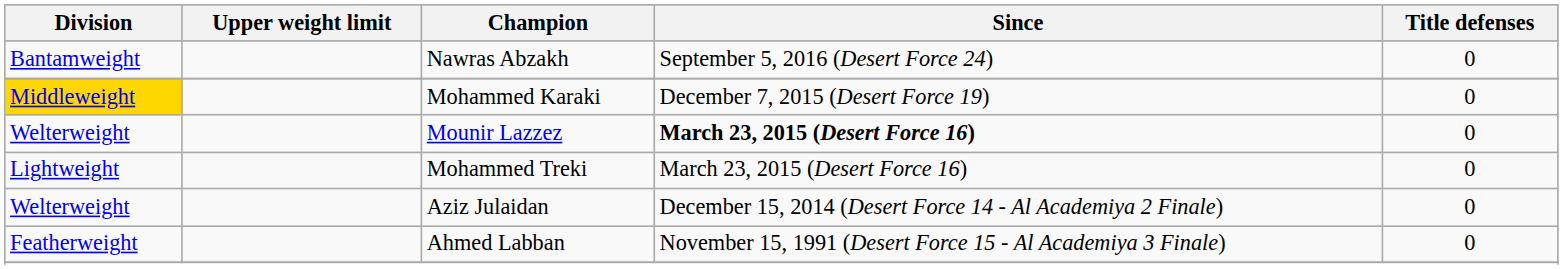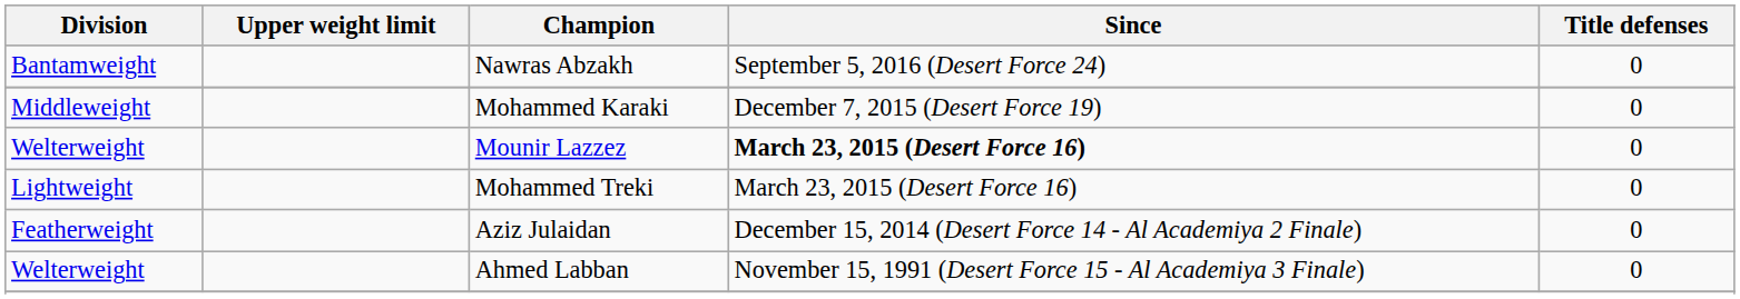Mohammed Karaki | Division: gold background -> no background
Aziz Julaidan | Division: Welterweight -> Featherweight
Ahmed Labban | Division: Featherweight -> Welterweight
